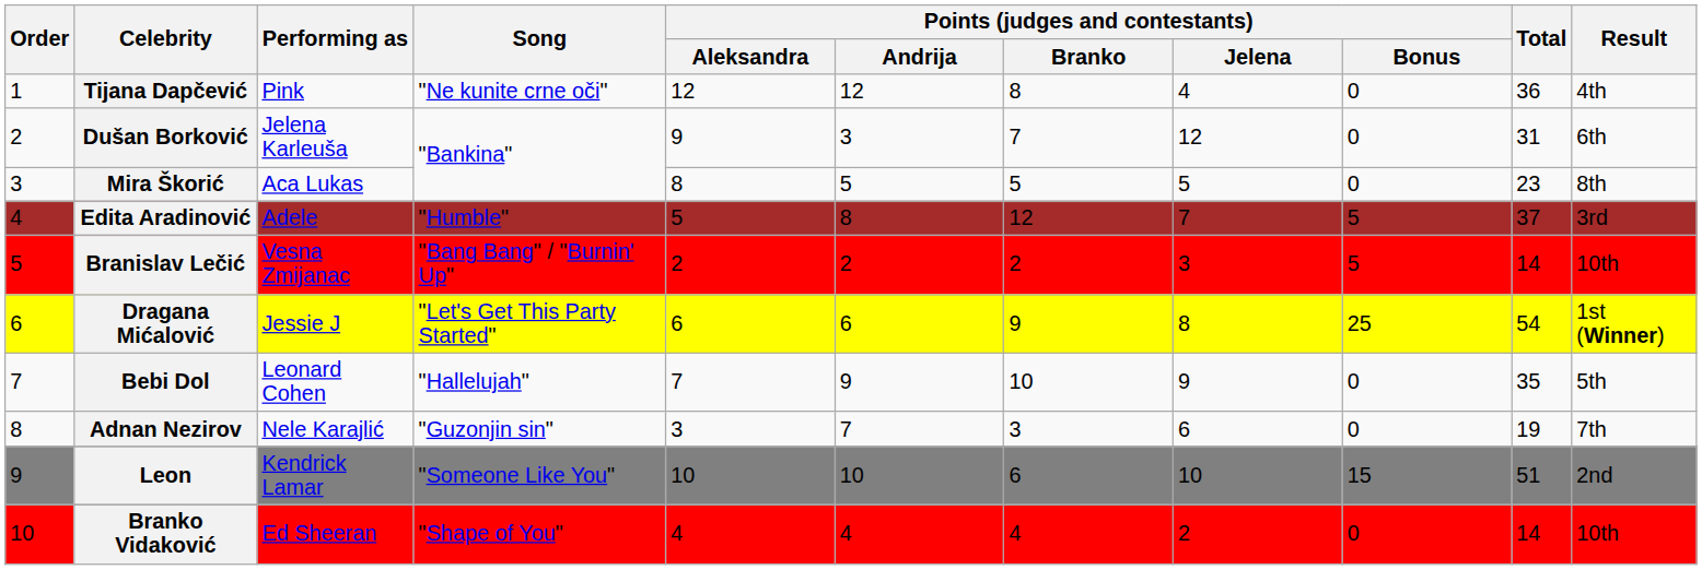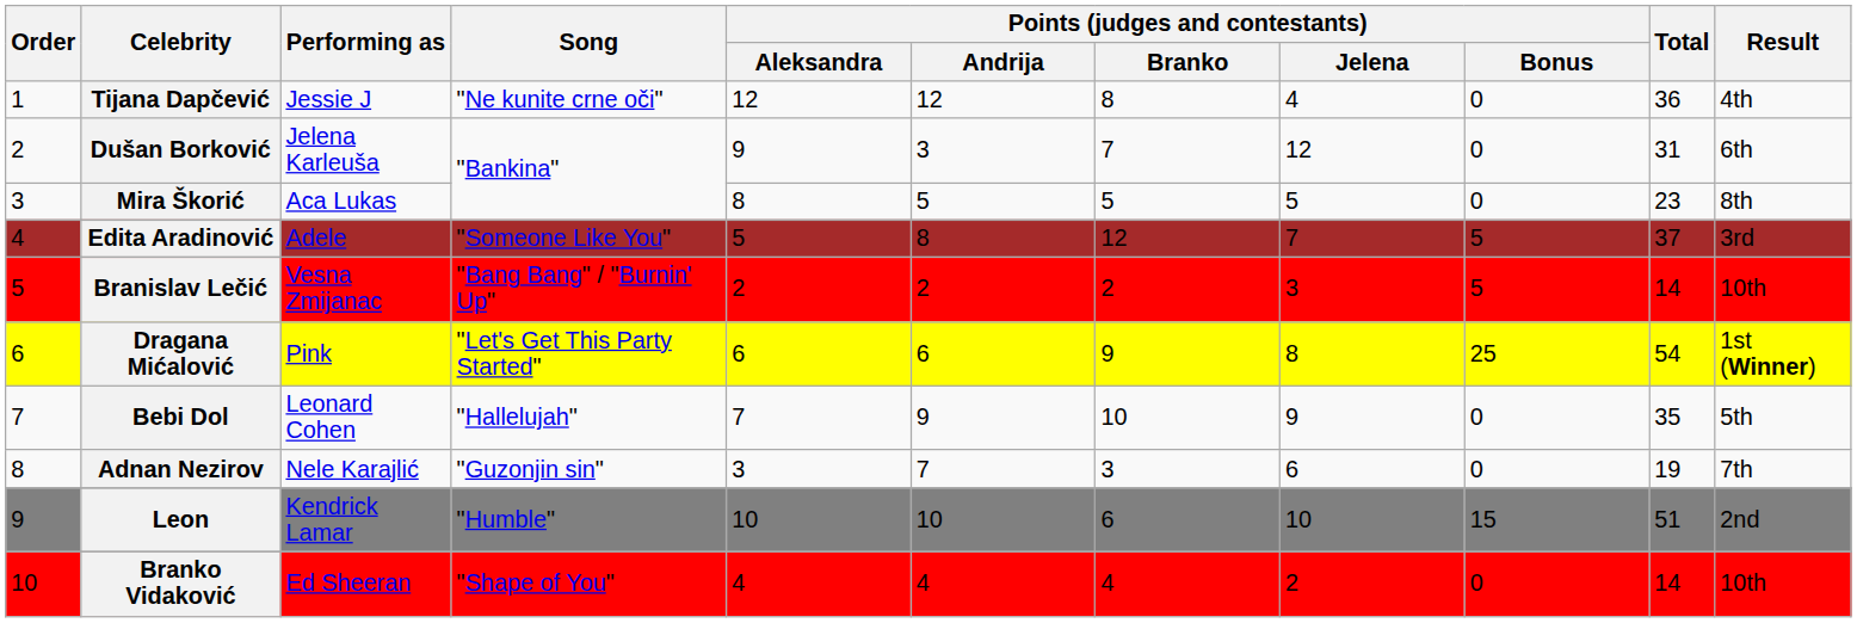Tijana Dapčević | Performing as: Pink -> Jessie J
Edita Aradinović | Song: "Humble" -> "Someone Like You"
Dragana Mićalović | Performing as: Jessie J -> Pink
Leon | Song: "Someone Like You" -> "Humble"
